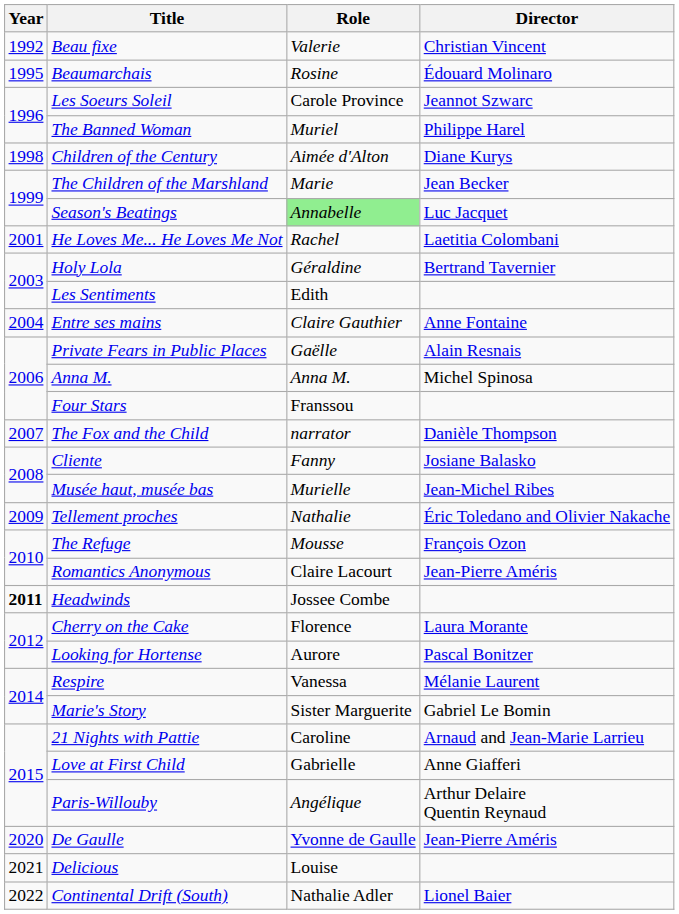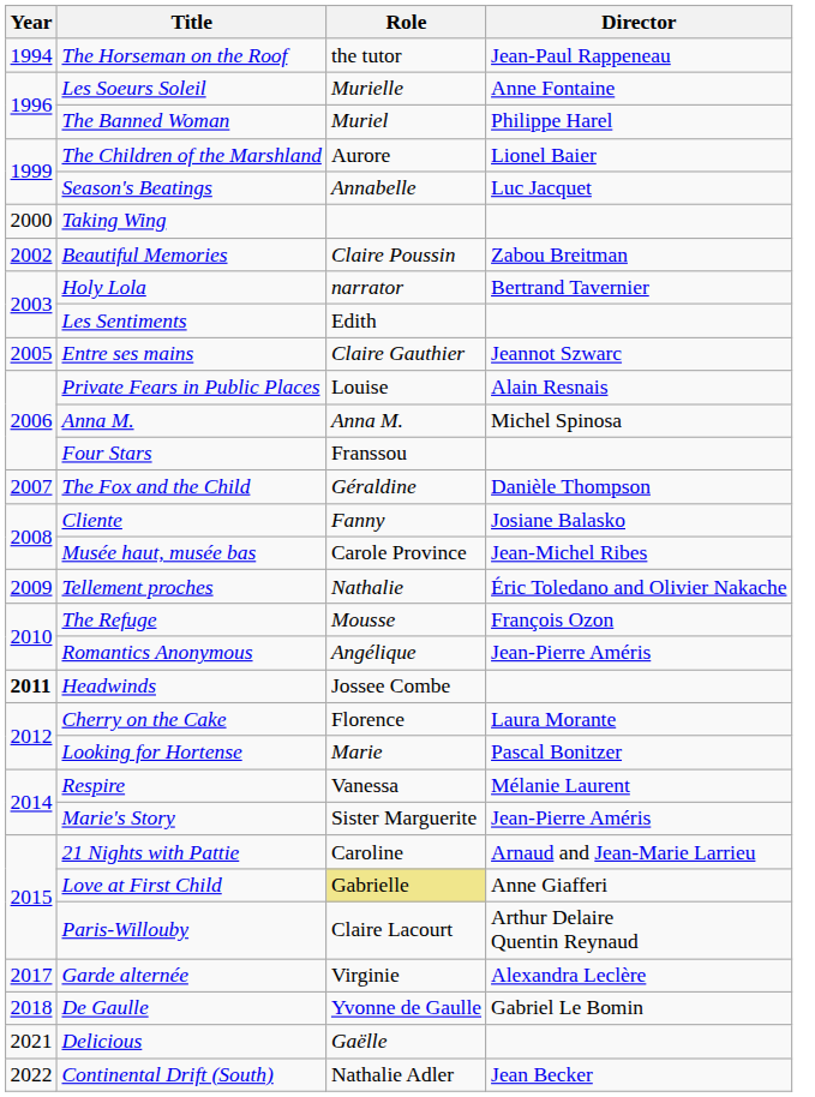- row: 1992 | Beau fixe | Valerie | Christian Vincent
+ row: 1994 | The Horseman on the Roof | the tutor | Jean-Paul Rappeneau
- row: 1995 | Beaumarchais | Rosine | Édouard Molinaro
Les Soeurs Soleil | Role: Carole Province -> Murielle
Les Soeurs Soleil | Director: Jeannot Szwarc -> Anne Fontaine
- row: 1998 | Children of the Century | Aimée d'Alton | Diane Kurys
The Children of the Marshland | Role: Marie -> Aurore
The Children of the Marshland | Director: Jean Becker -> Lionel Baier
Season's Beatings | Role: lightgreen background -> no background
+ row: 2000 | Taking Wing
- row: 2001 | He Loves Me... He Loves Me Not | Rachel | Laetitia Colombani
+ row: 2002 | Beautiful Memories | Claire Poussin | Zabou Breitman
Holy Lola | Role: Géraldine -> narrator
Entre ses mains | Year: 2004 -> 2005
Entre ses mains | Director: Anne Fontaine -> Jeannot Szwarc
Private Fears in Public Places | Role: Gaëlle -> Louise
The Fox and the Child | Role: narrator -> Géraldine
Musée haut, musée bas | Role: Murielle -> Carole Province
Romantics Anonymous | Role: Claire Lacourt -> Angélique
Looking for Hortense | Role: Aurore -> Marie
Marie's Story | Director: Gabriel Le Bomin -> Jean-Pierre Améris
Love at First Child | Role: no background -> khaki background
Paris-Willouby | Role: Angélique -> Claire Lacourt
+ row: 2017 | Garde alternée | Virginie | Alexandra Leclère
De Gaulle | Year: 2020 -> 2018
De Gaulle | Director: Jean-Pierre Améris -> Gabriel Le Bomin
Delicious | Role: Louise -> Gaëlle
Continental Drift (South) | Director: Lionel Baier -> Jean Becker
